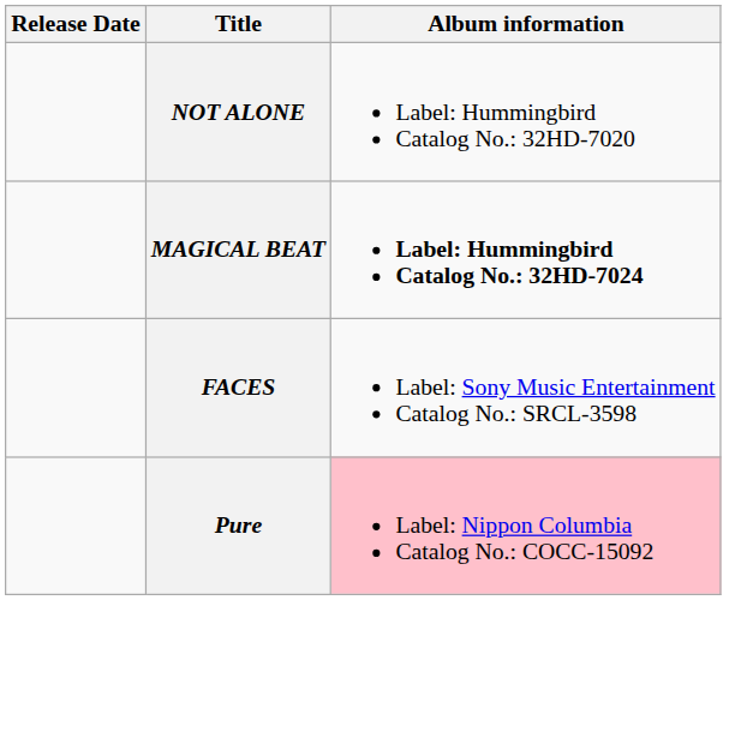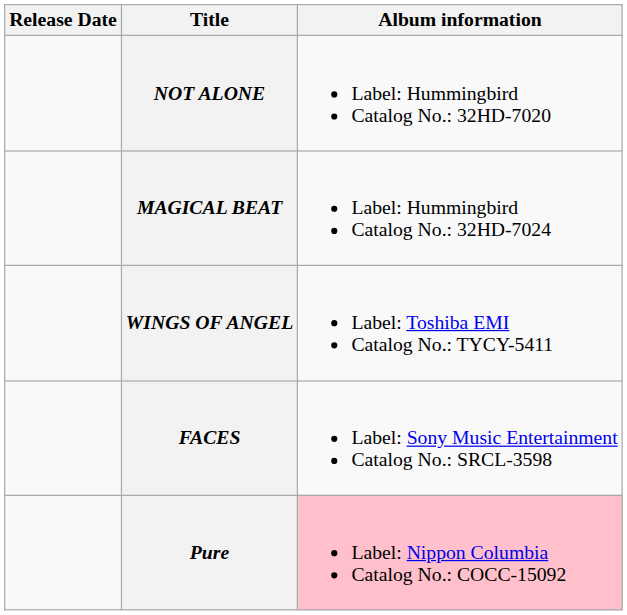MAGICAL BEAT | Album information: bold -> normal
+ row: WINGS OF ANGEL | Label: Toshiba EMI Catalog No.: TYCY-5411
